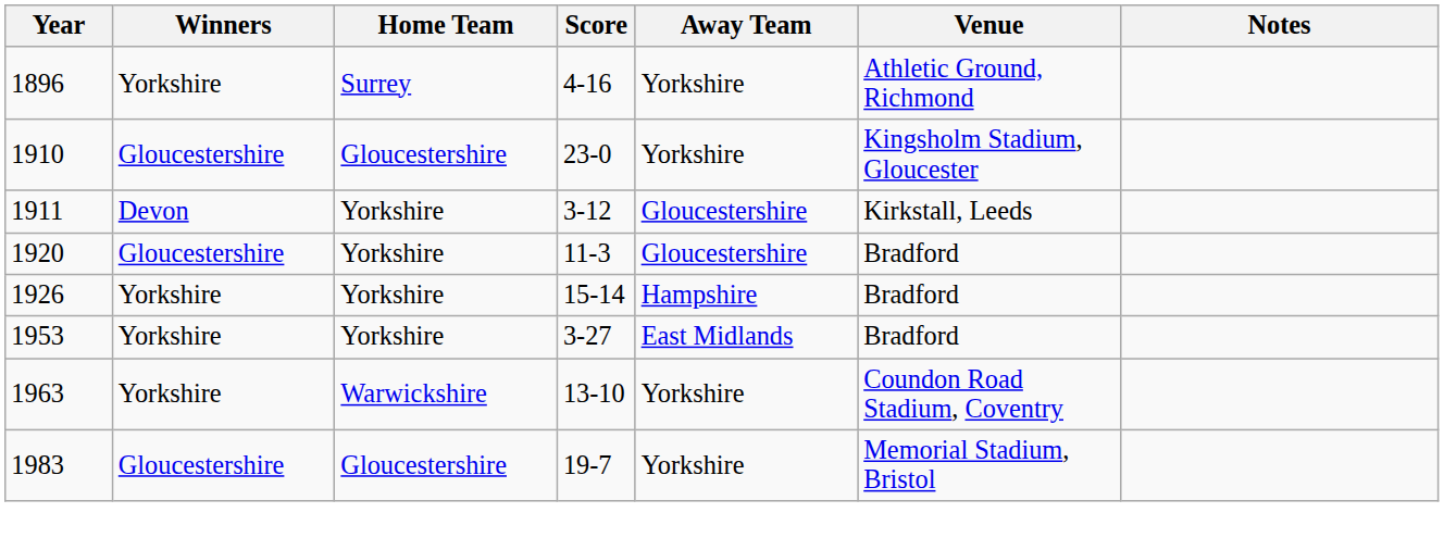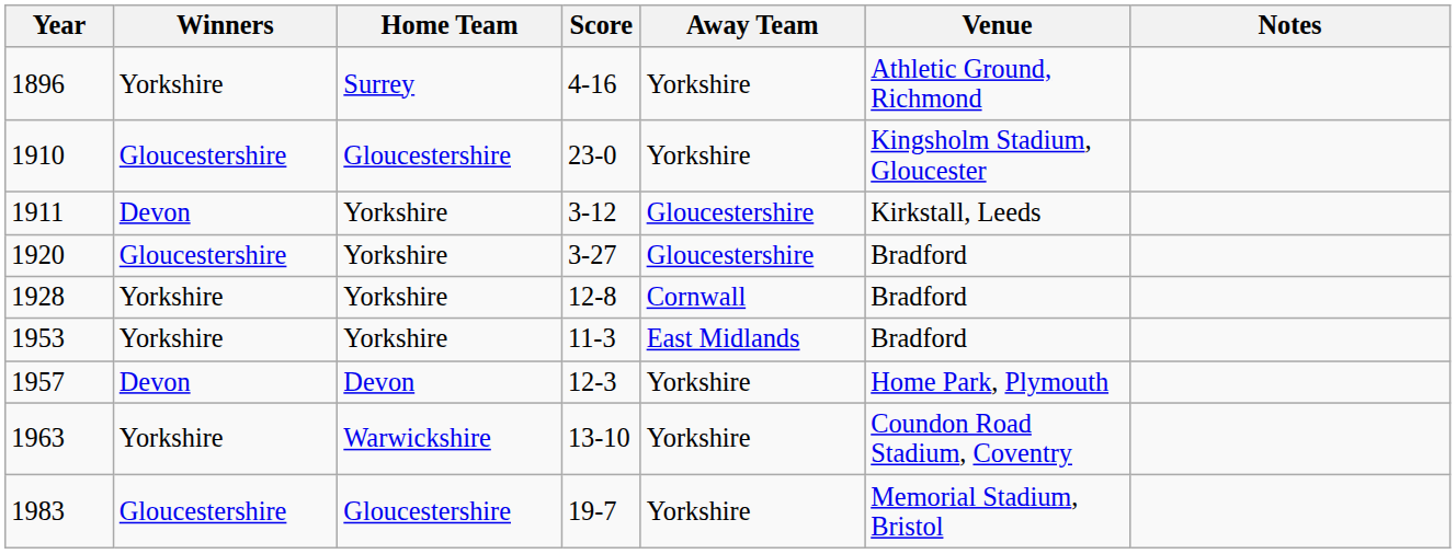1920 | Score: 11-3 -> 3-27
- row: 1926 | Yorkshire | Yorkshire | 15-14 | Hampshire | Bradford
+ row: 1928 | Yorkshire | Yorkshire | 12-8 | Cornwall | Bradford
1953 | Score: 3-27 -> 11-3
+ row: 1957 | Devon | Devon | 12-3 | Yorkshire | Home Park, Plymouth
